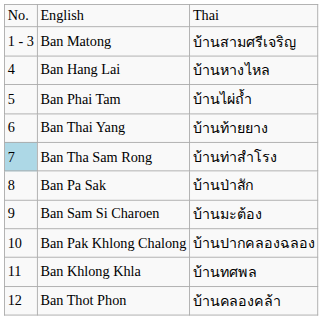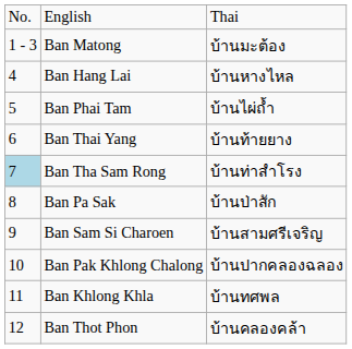Ban Matong | column 3: บ้านสามศรีเจริญ -> บ้านมะต้อง
Ban Sam Si Charoen | column 3: บ้านมะต้อง -> บ้านสามศรีเจริญ
